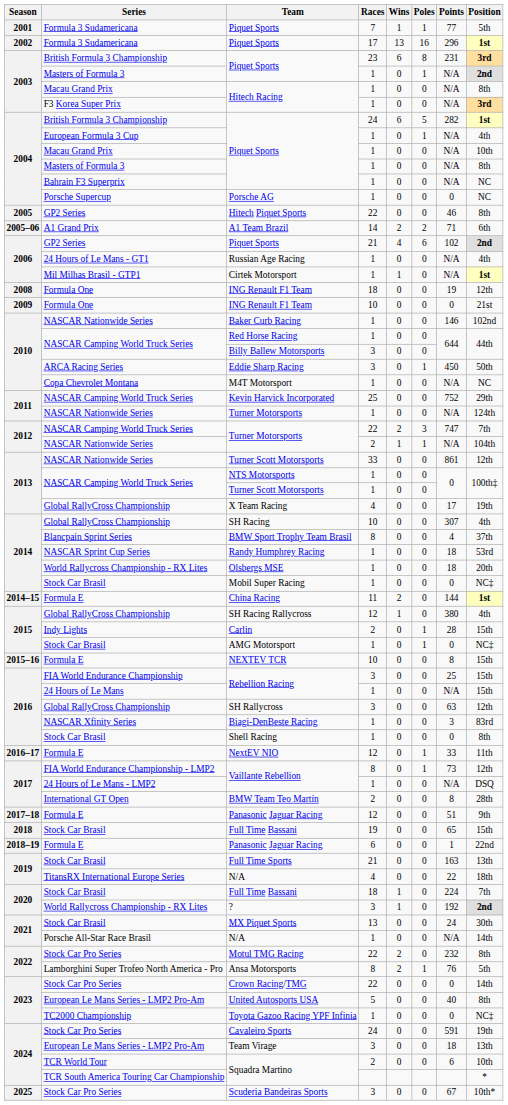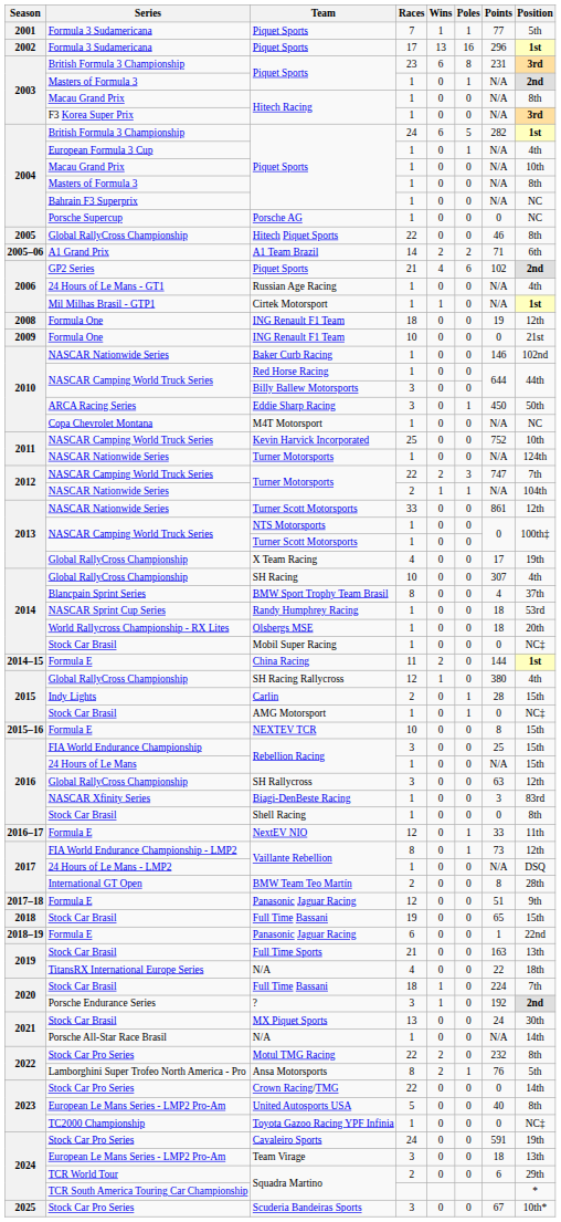Hitech Piquet Sports | Series: GP2 Series -> Global RallyCross Championship
Kevin Harvick Incorporated | Position: 29th -> 10th
? | Series: World Rallycross Championship - RX Lites -> Porsche Endurance Series
Squadra Martino / 2 | Position: 10th -> 29th
